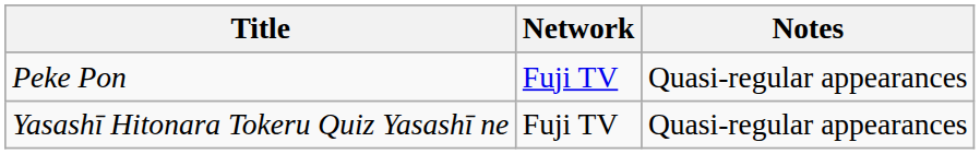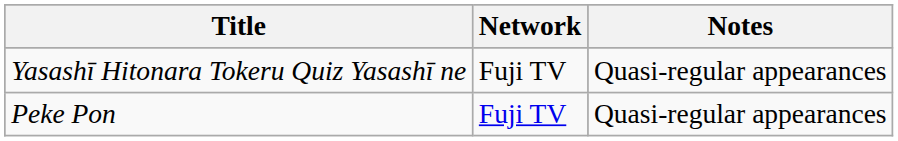rows swapped: Peke Pon <-> Yasashī Hitonara Tokeru Quiz Yasashī ne
